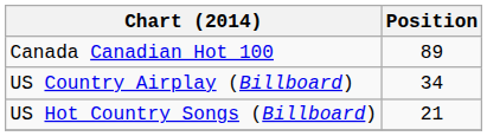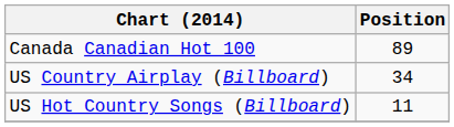US Hot Country Songs (Billboard) | Position: 21 -> 11
